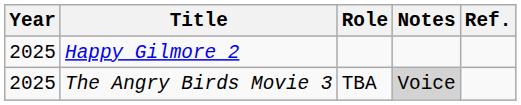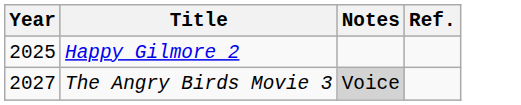- column: Role | TBA
The Angry Birds Movie 3 | Year: 2025 -> 2027
